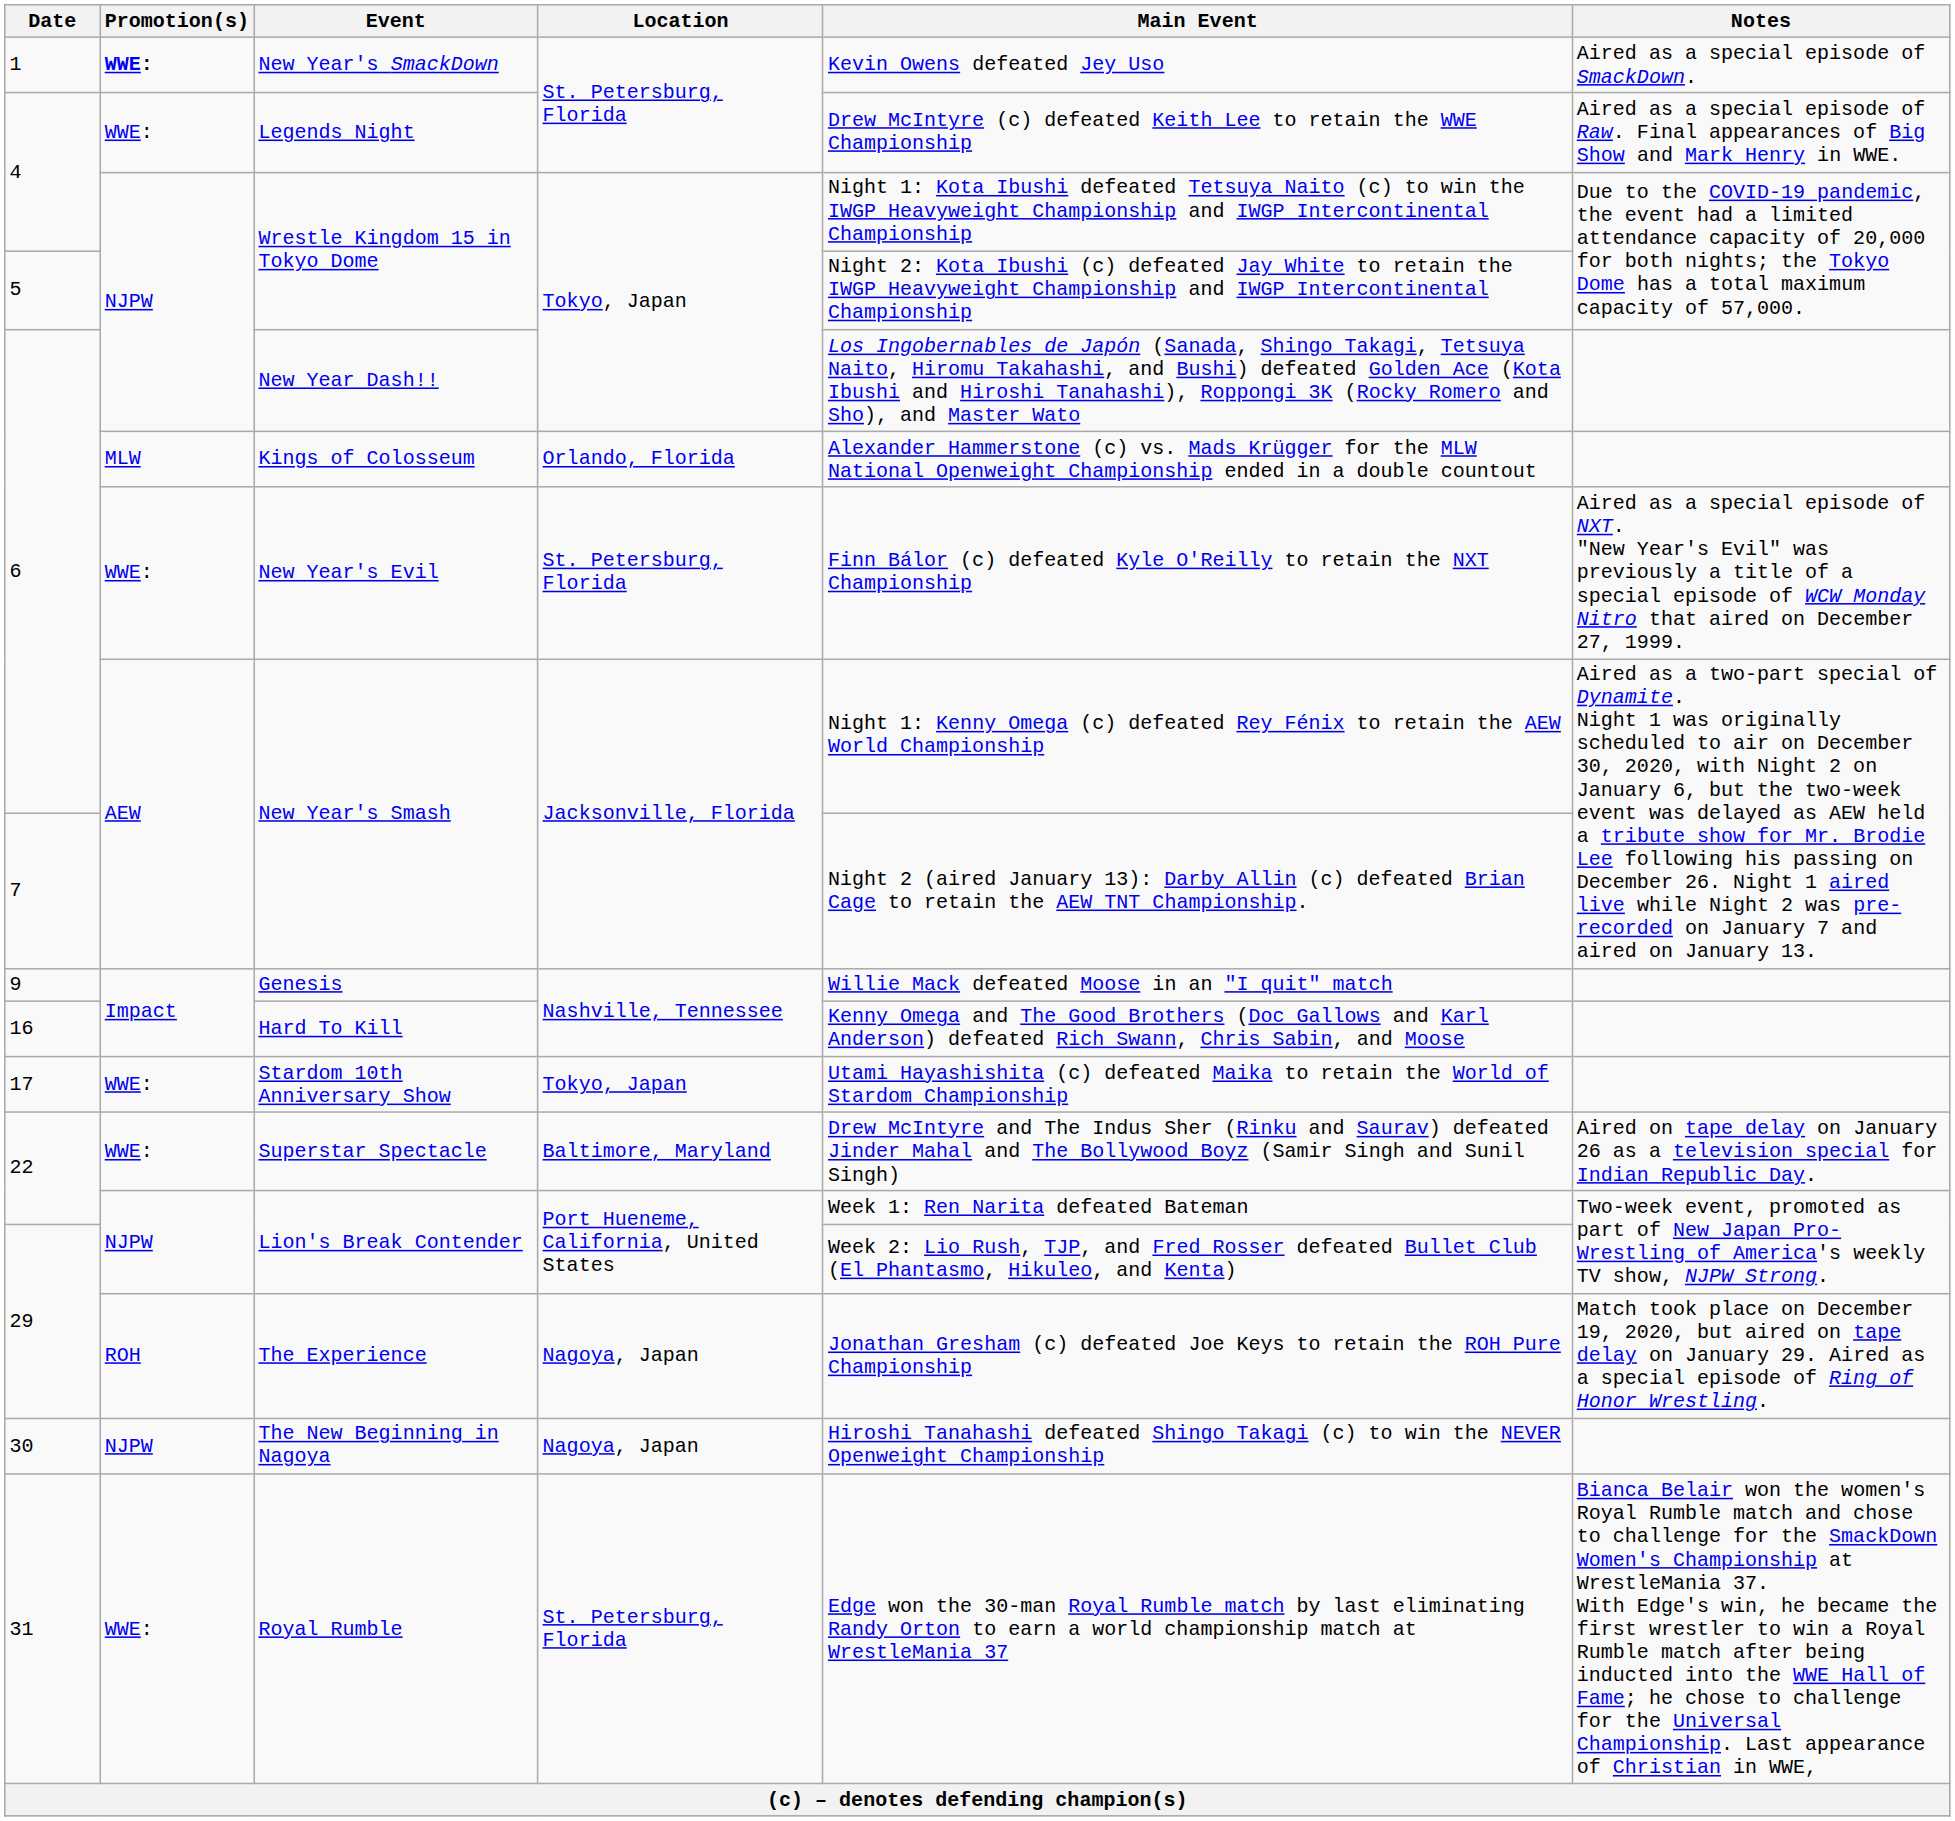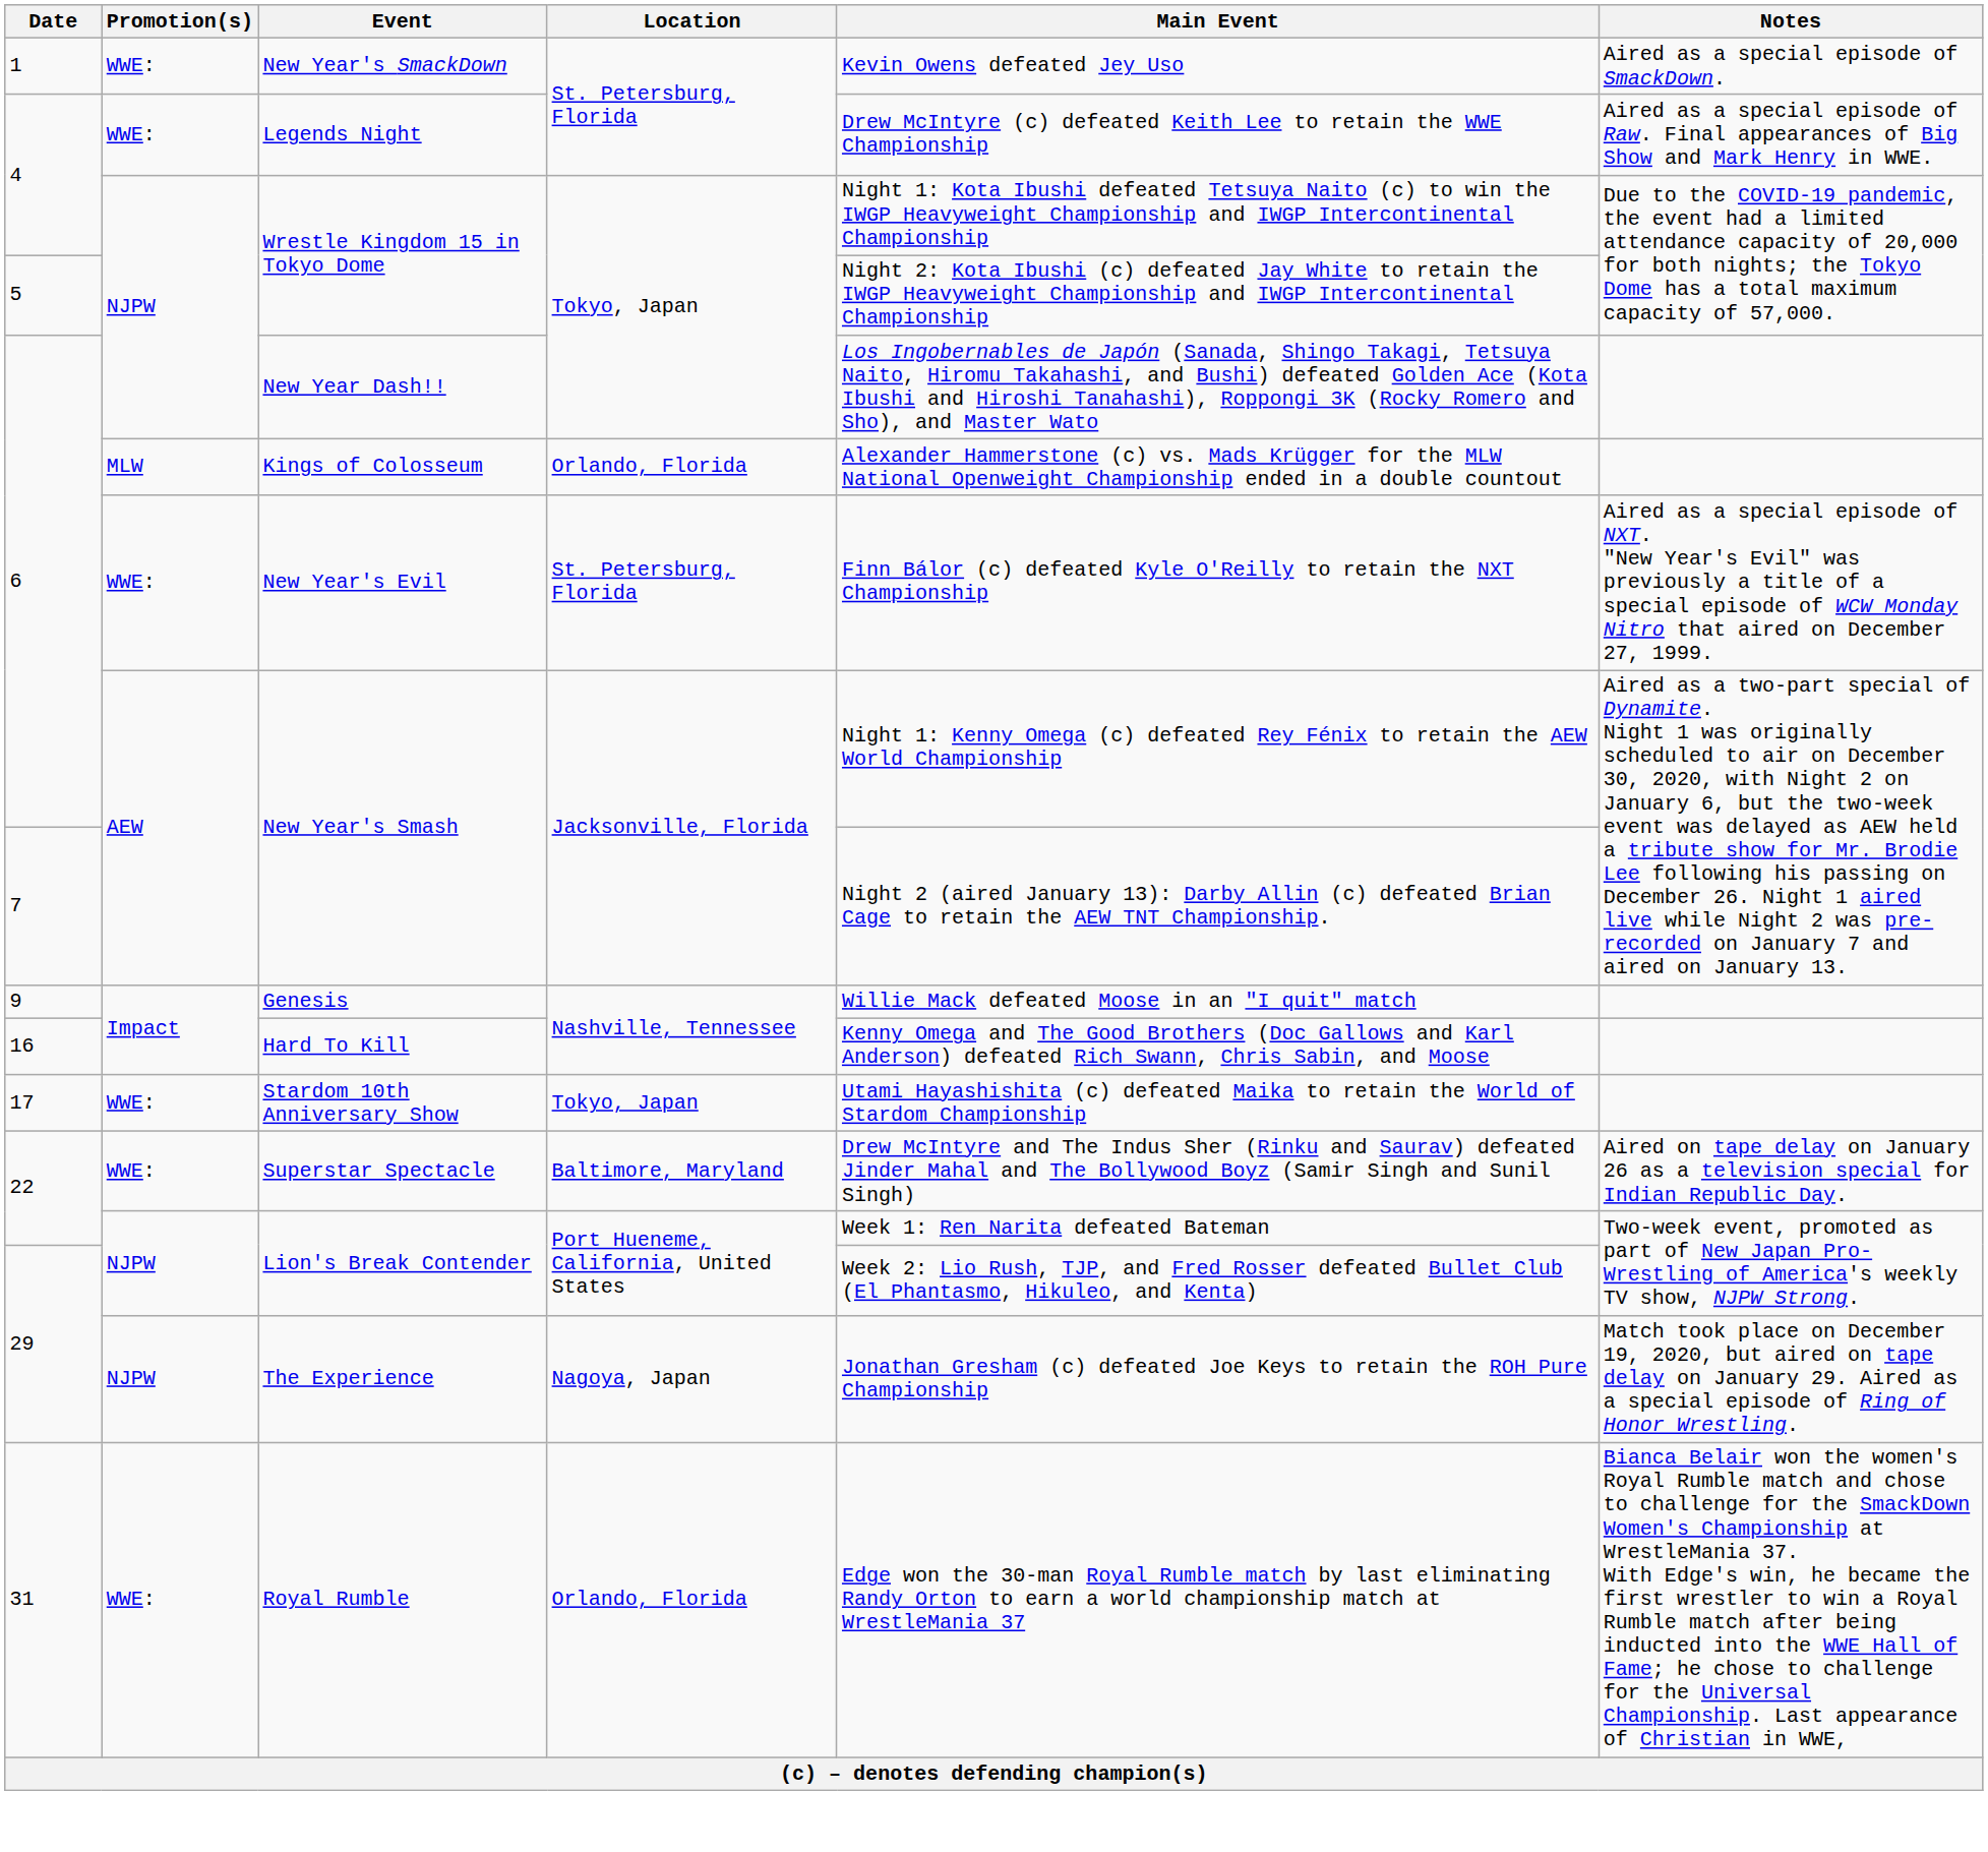New Year's SmackDown | Promotion(s): bold -> normal
The Experience | Promotion(s): ROH -> NJPW
- row: 30 | NJPW | The New Beginning in Nagoya | Nagoya, Japan | Hiroshi Tanahashi defeated Shingo Takagi (c) to win the NEVER Openweight Championship
Royal Rumble | Location: St. Petersburg, Florida -> Orlando, Florida
